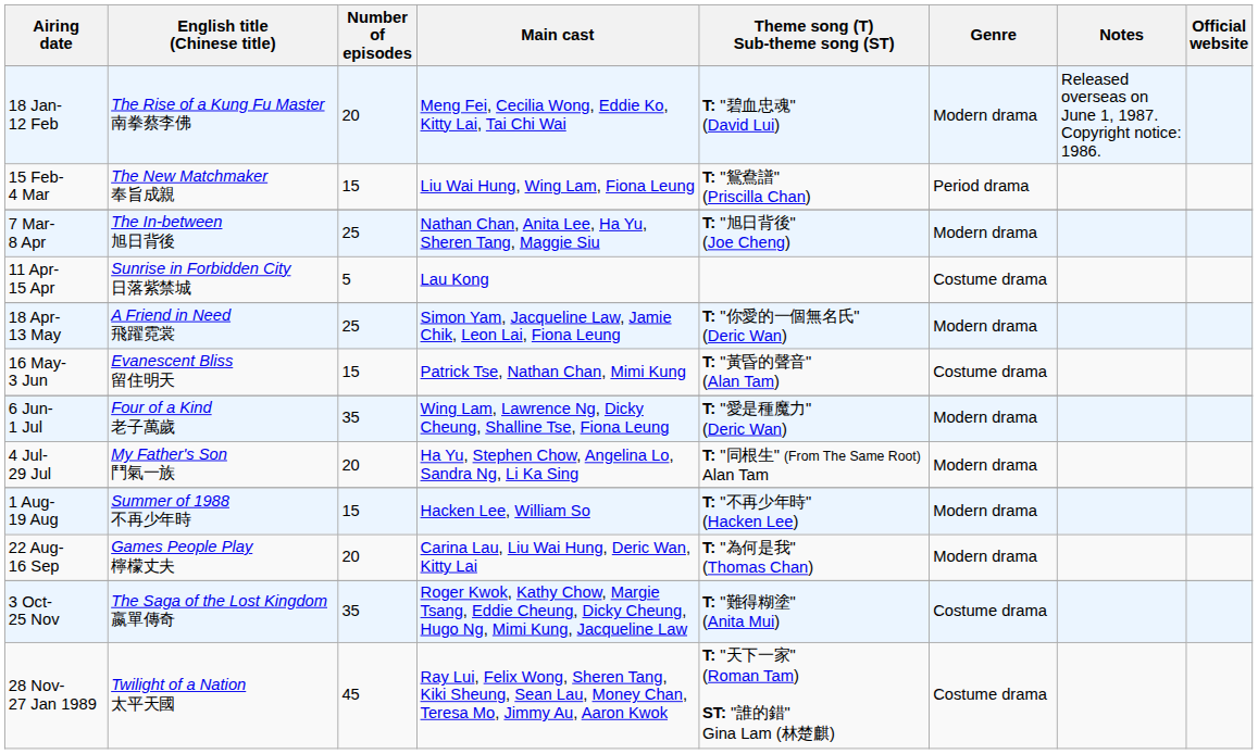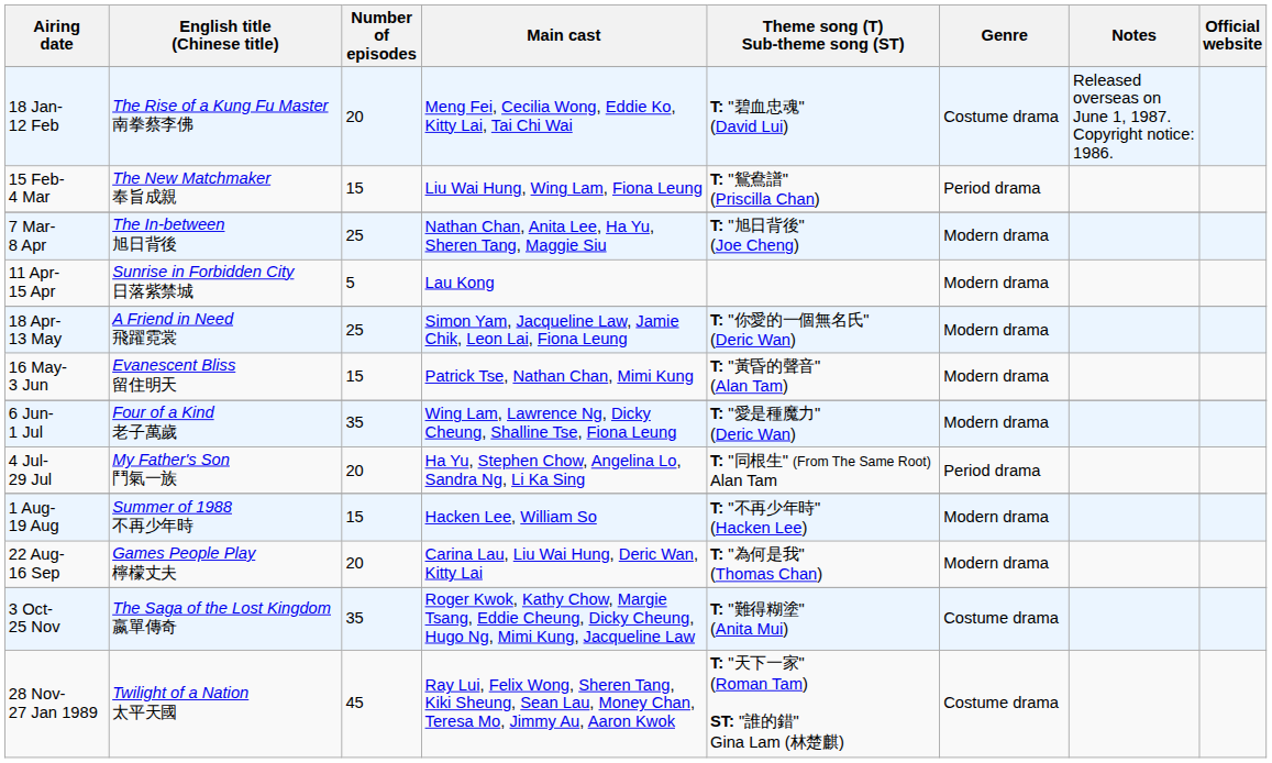18 Jan- 12 Feb | Genre: Modern drama -> Costume drama
11 Apr- 15 Apr | Genre: Costume drama -> Modern drama
16 May- 3 Jun | Genre: Costume drama -> Modern drama
4 Jul- 29 Jul | Genre: Modern drama -> Period drama
